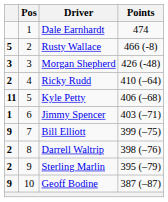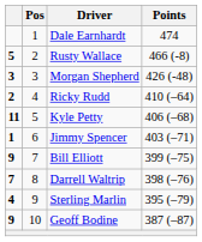Darrell Waltrip | column 1: 2 -> 7
Sterling Marlin | column 1: 2 -> 4
